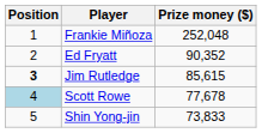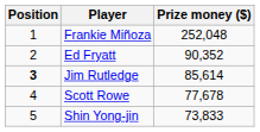Jim Rutledge | Prize money ($): 85,615 -> 85,614
Scott Rowe | Position: lightblue background -> no background
